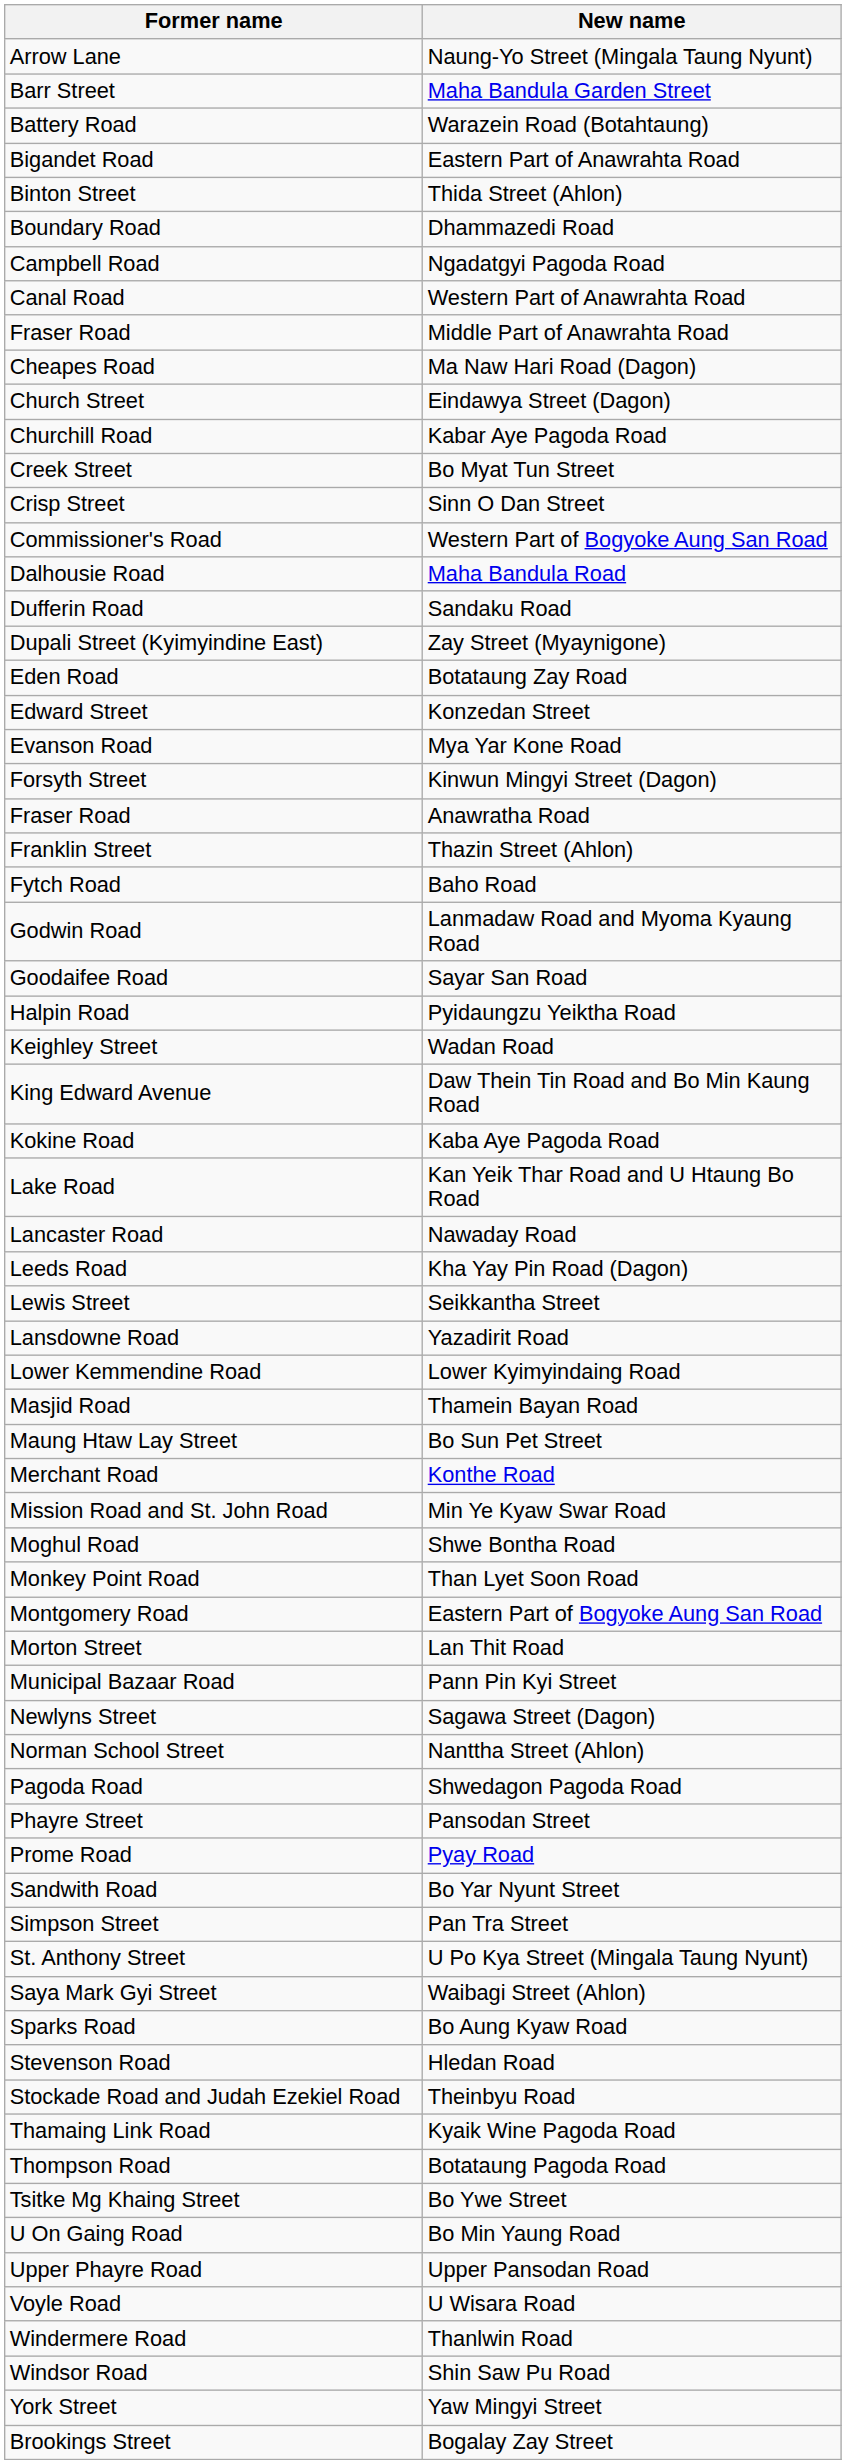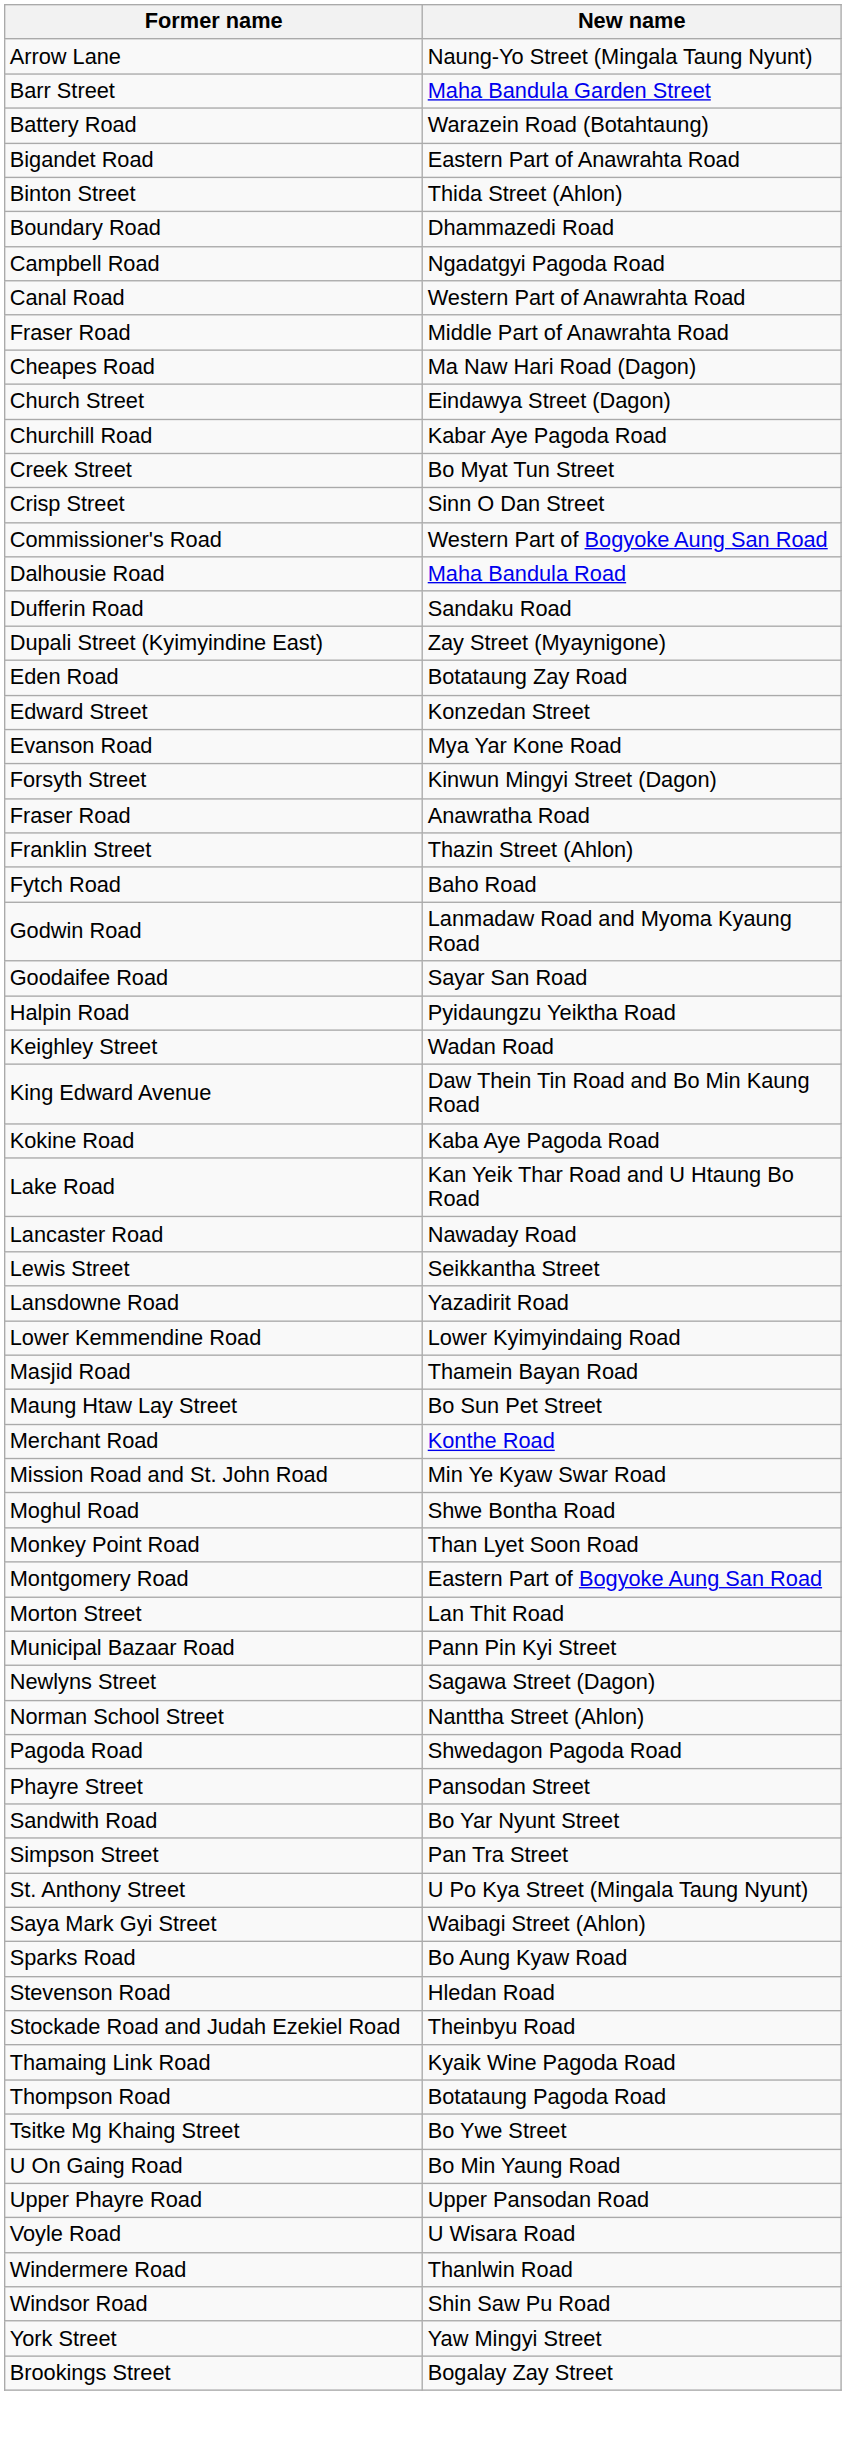- row: Leeds Road | Kha Yay Pin Road (Dagon)
- row: Prome Road | Pyay Road
